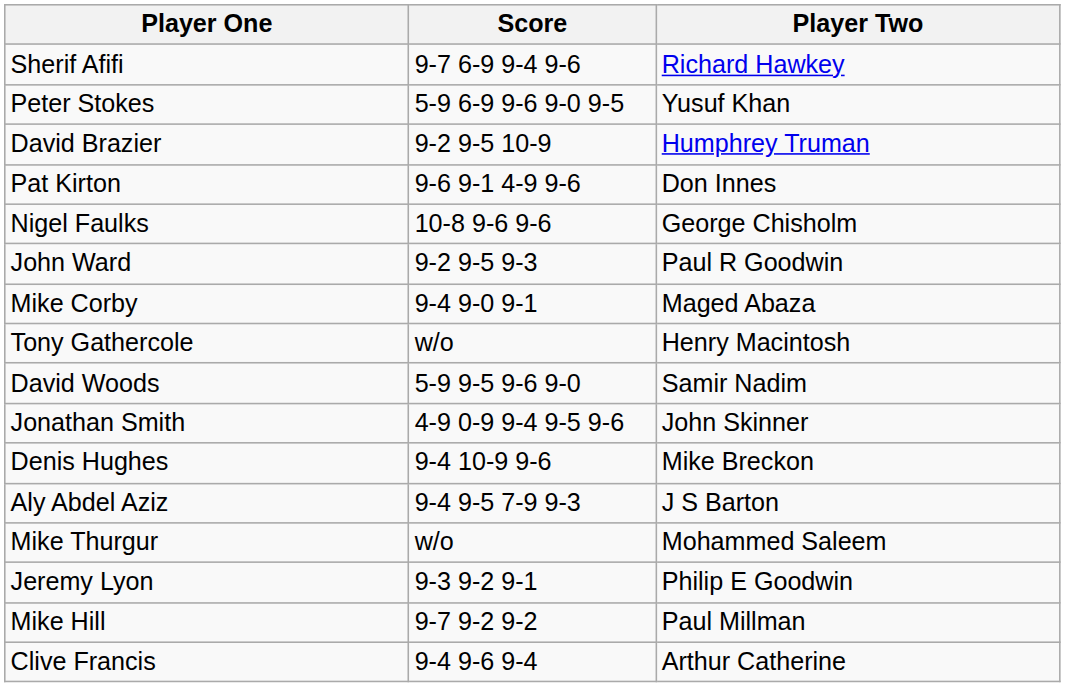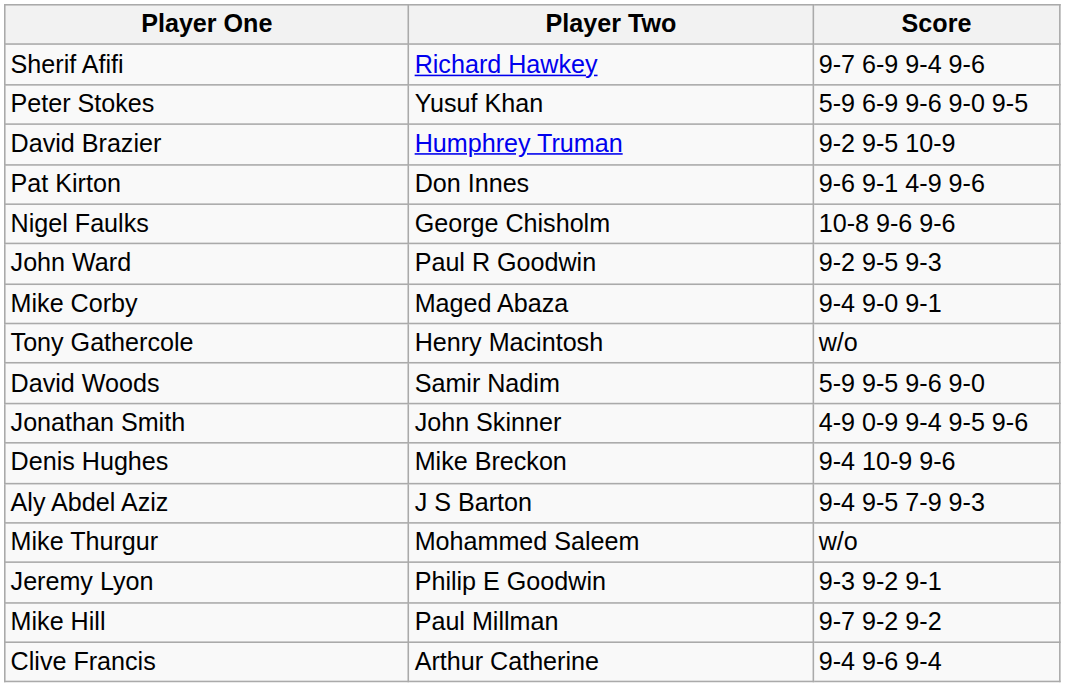columns swapped: Player Two <-> Score
